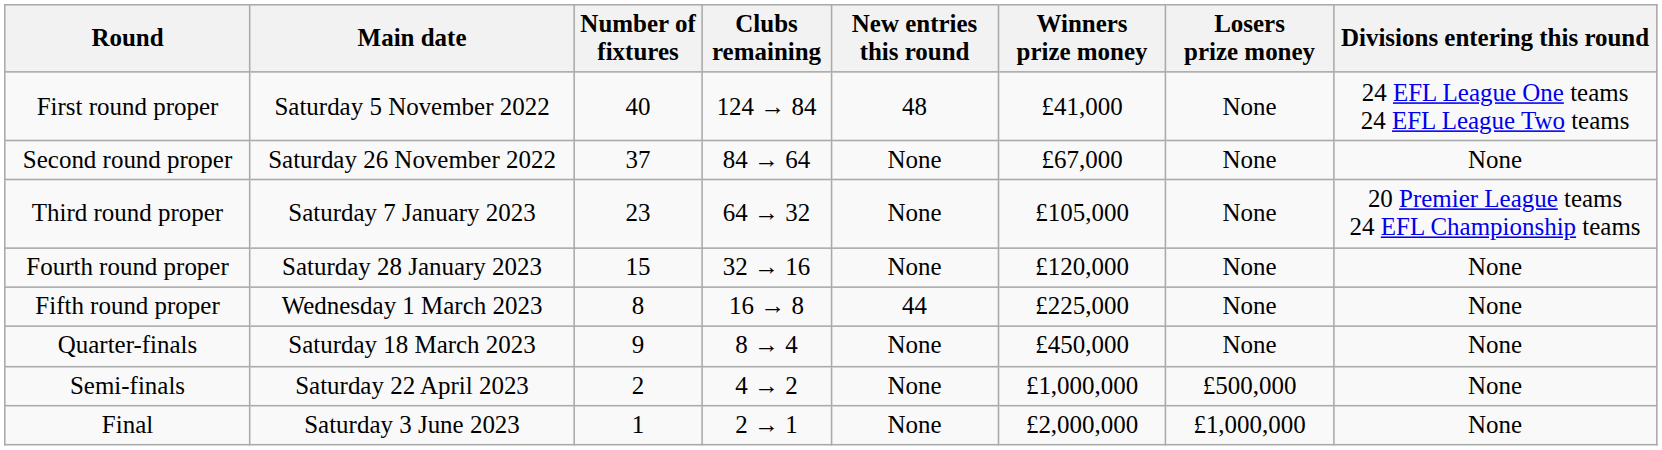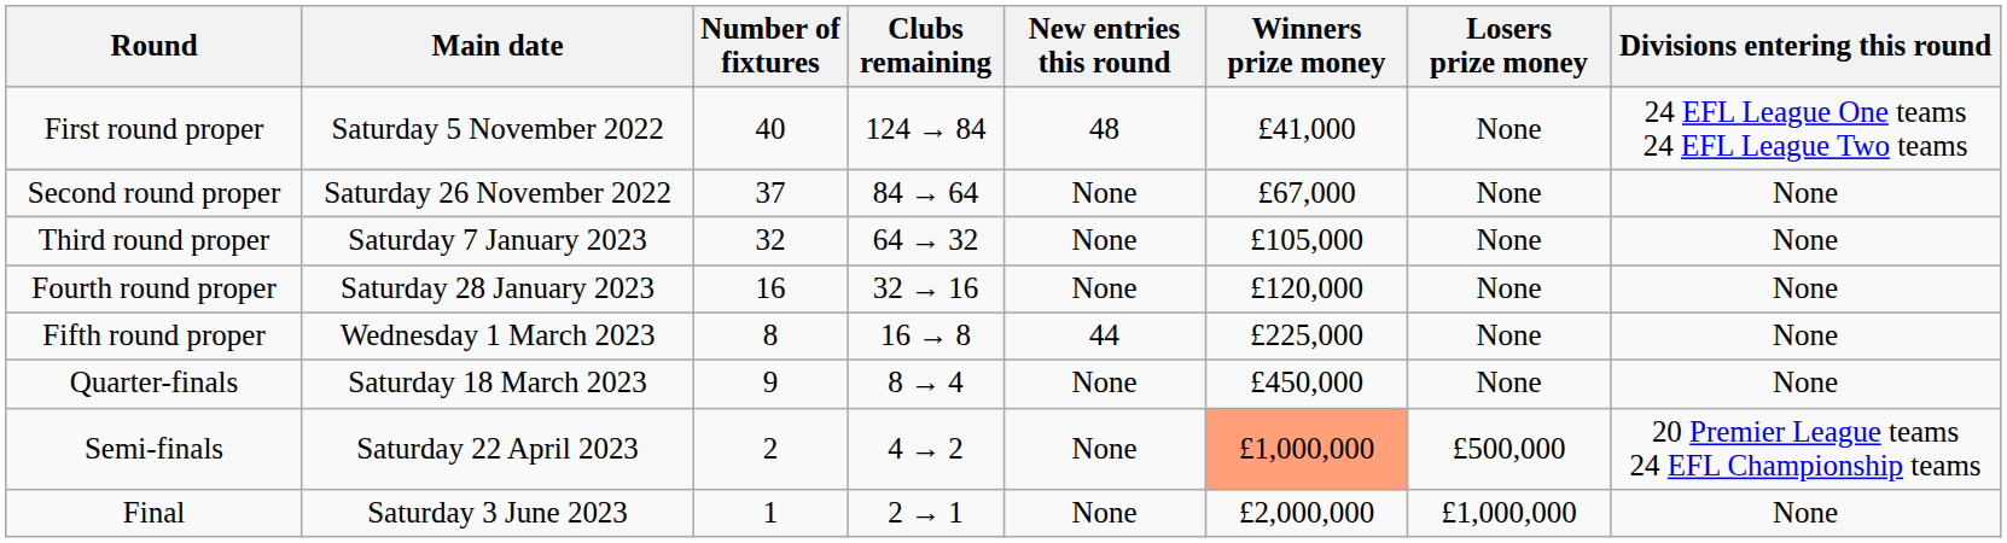Third round proper | Number of fixtures: 23 -> 32
Third round proper | Divisions entering this round: 20 Premier League teams 24 EFL Championship teams -> None
Fourth round proper | Number of fixtures: 15 -> 16
Semi-finals | Winners prize money: no background -> lightsalmon background
Semi-finals | Divisions entering this round: None -> 20 Premier League teams 24 EFL Championship teams
